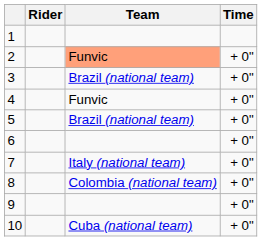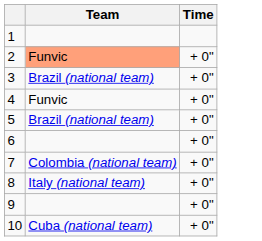- column: Rider
7 | Team: Italy (national team) -> Colombia (national team)
8 | Team: Colombia (national team) -> Italy (national team)
